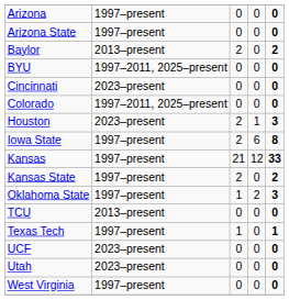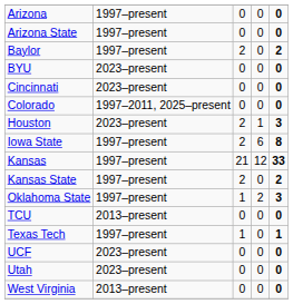Baylor | column 2: 2013–present -> 1997–present
BYU | column 2: 1997–2011, 2025–present -> 2023–present
West Virginia | column 2: 1997–present -> 2013–present
